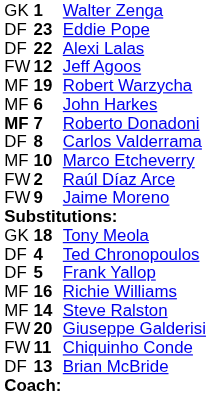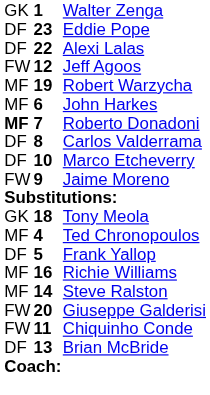Marco Etcheverry | column 1: MF -> DF
- row: FW | 2 | Raúl Díaz Arce
Ted Chronopoulos | column 1: DF -> MF
